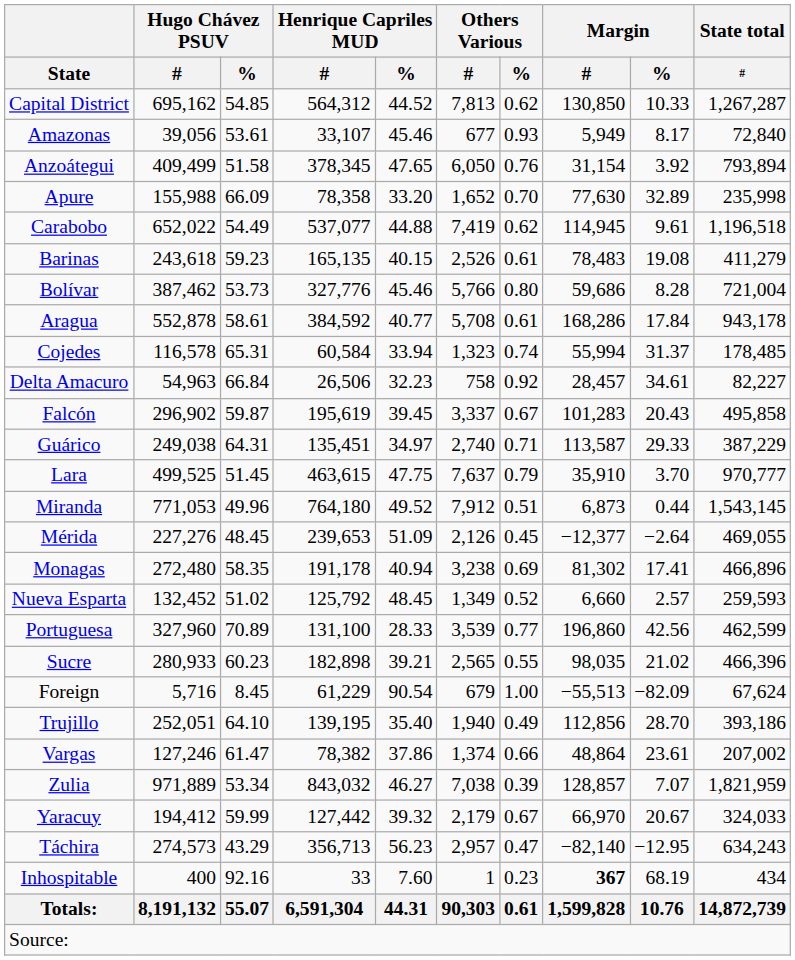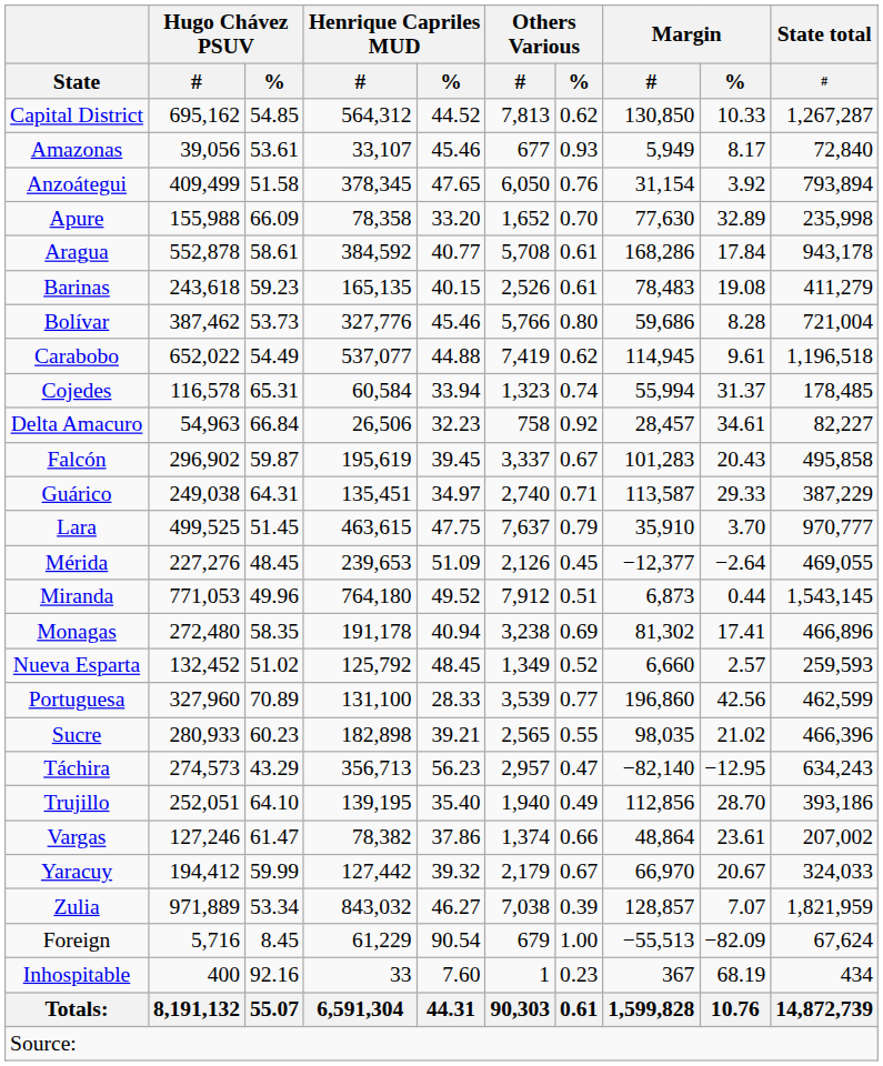rows swapped: Aragua <-> Carabobo
rows swapped: Mérida <-> Miranda
rows swapped: Táchira <-> Foreign
rows swapped: Yaracuy <-> Zulia
Inhospitable | Margin / #: bold -> normal
